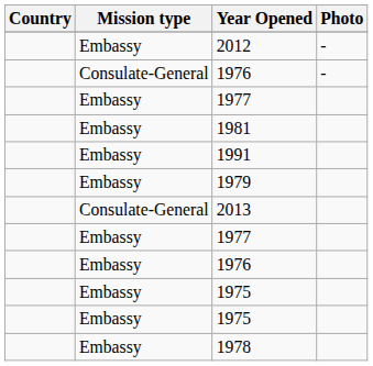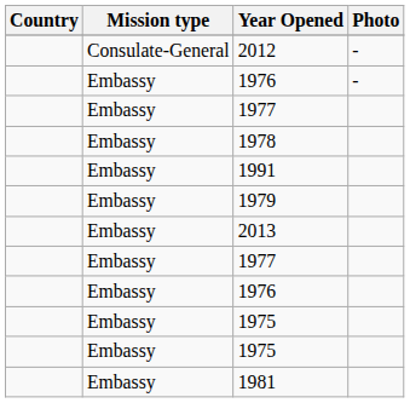2012 | Mission type: Embassy -> Consulate-General
1976 / - | Mission type: Consulate-General -> Embassy
rows swapped: 1981 <-> 1978
2013 | Mission type: Consulate-General -> Embassy
